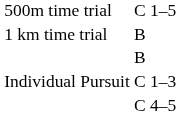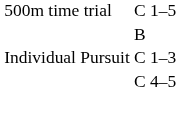- row: 1 km time trial | B
